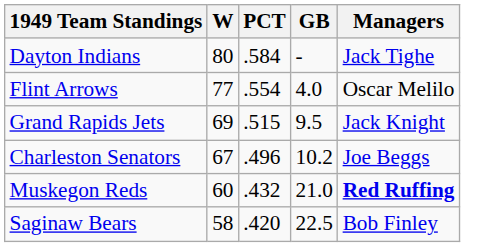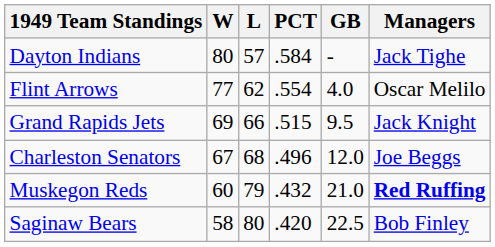+ column: L | 57 | 62 | 66 | 68 | 79 | 80
Charleston Senators | GB: 10.2 -> 12.0
